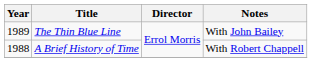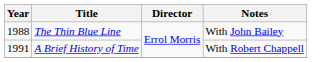The Thin Blue Line | Year: 1989 -> 1988
A Brief History of Time | Year: 1988 -> 1991
